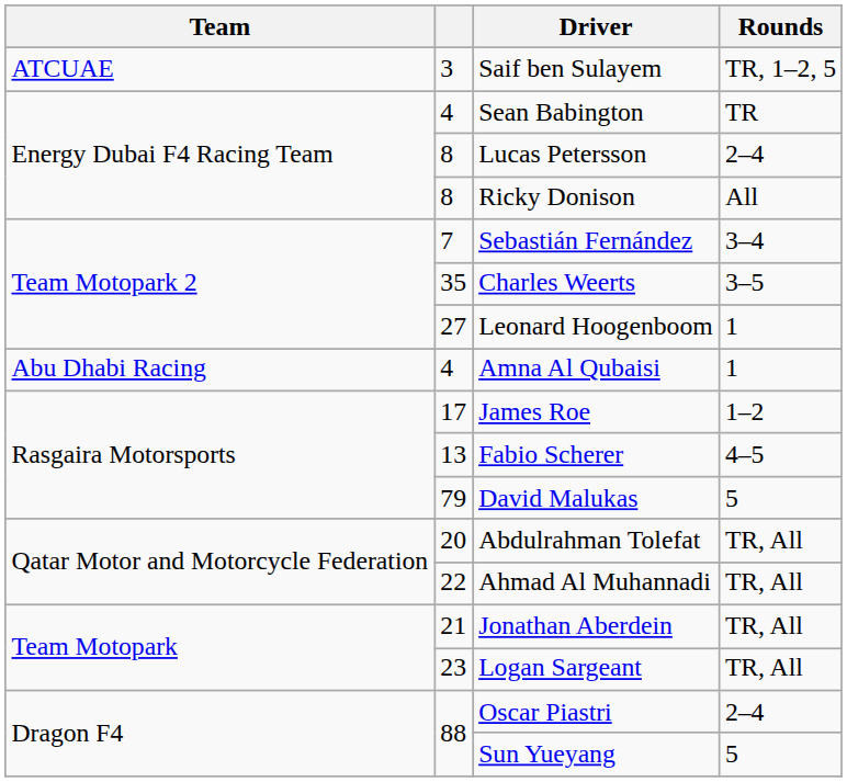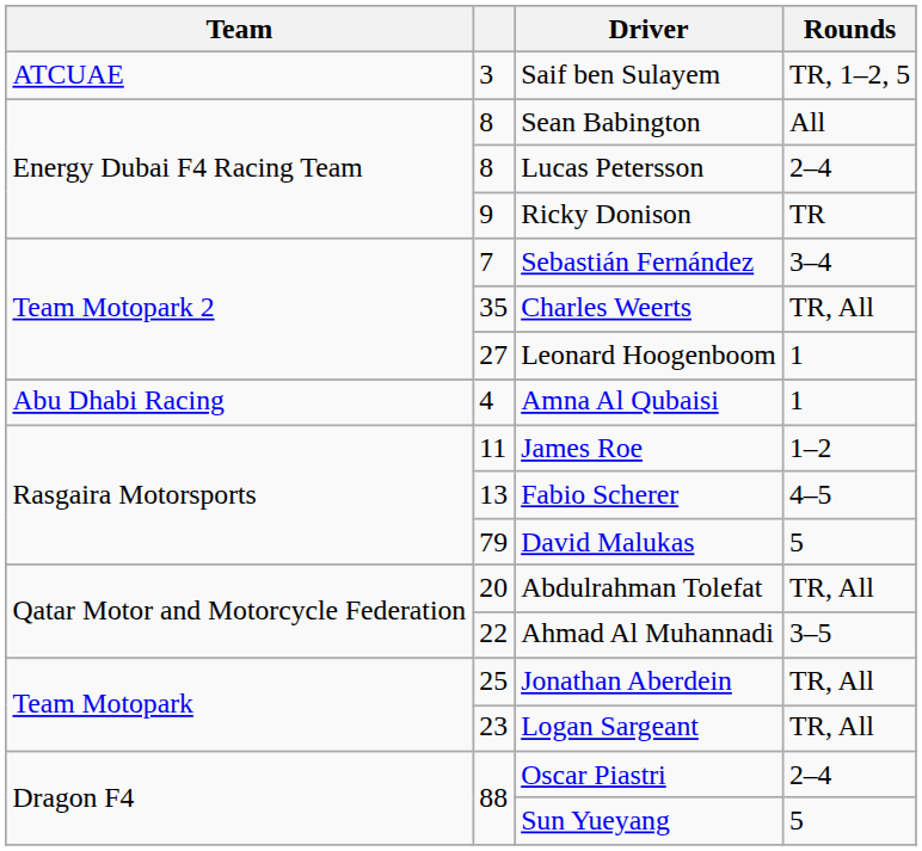Sean Babington | column 2: 4 -> 8
Sean Babington | Rounds: TR -> All
Ricky Donison | column 2: 8 -> 9
Ricky Donison | Rounds: All -> TR
Charles Weerts | Rounds: 3–5 -> TR, All
James Roe | column 2: 17 -> 11
Ahmad Al Muhannadi | Rounds: TR, All -> 3–5
Jonathan Aberdein | column 2: 21 -> 25
